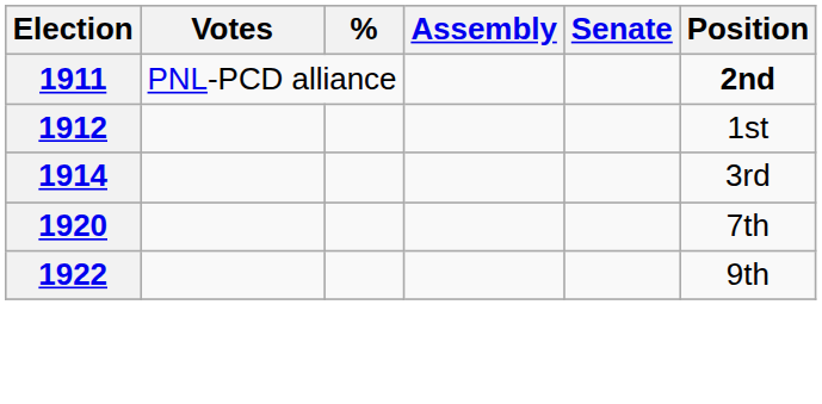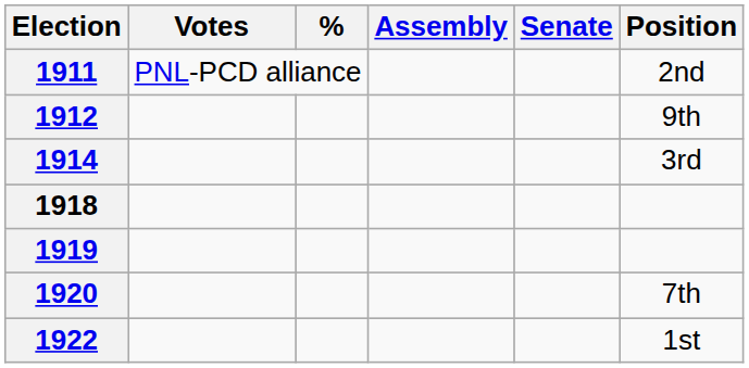1911 | Position: bold -> normal
1912 | Position: 1st -> 9th
+ row: 1918
+ row: 1919
1922 | Position: 9th -> 1st
